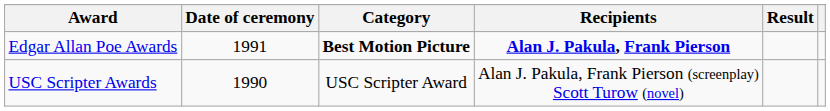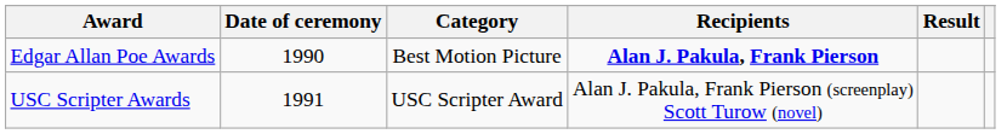Edgar Allan Poe Awards | Date of ceremony: 1991 -> 1990
Edgar Allan Poe Awards | Category: bold -> normal
USC Scripter Awards | Date of ceremony: 1990 -> 1991
